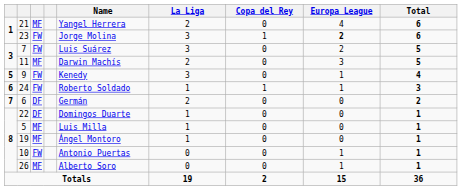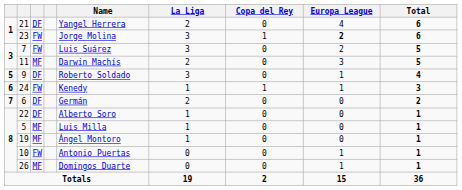21 | column 3: MF -> DF
9 | column 3: FW -> DF
9 | Name: Kenedy -> Roberto Soldado
24 | Name: Roberto Soldado -> Kenedy
22 | Name: Domingos Duarte -> Alberto Soro
26 | Name: Alberto Soro -> Domingos Duarte
